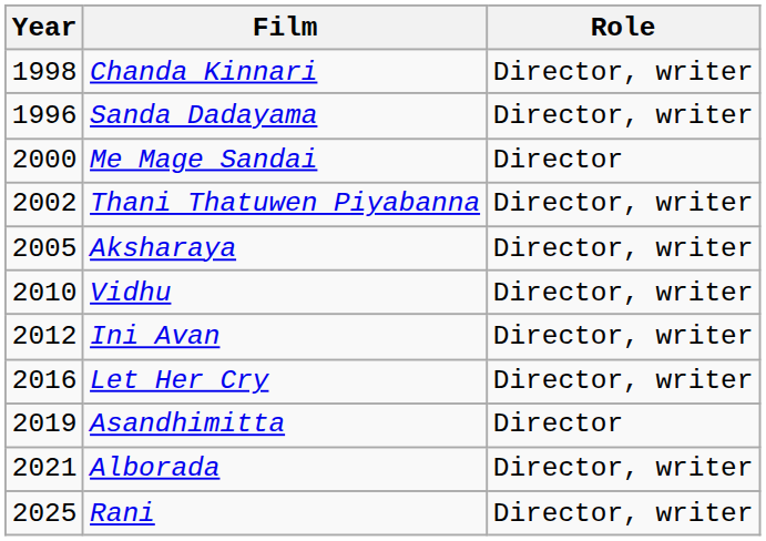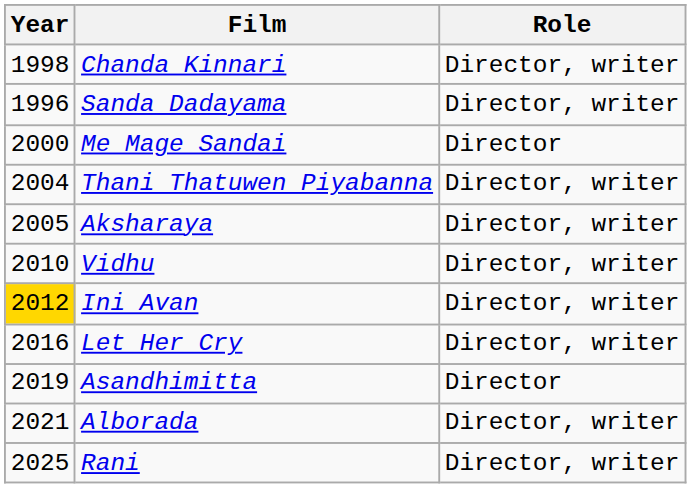Thani Thatuwen Piyabanna | Year: 2002 -> 2004
Ini Avan | Year: no background -> gold background
